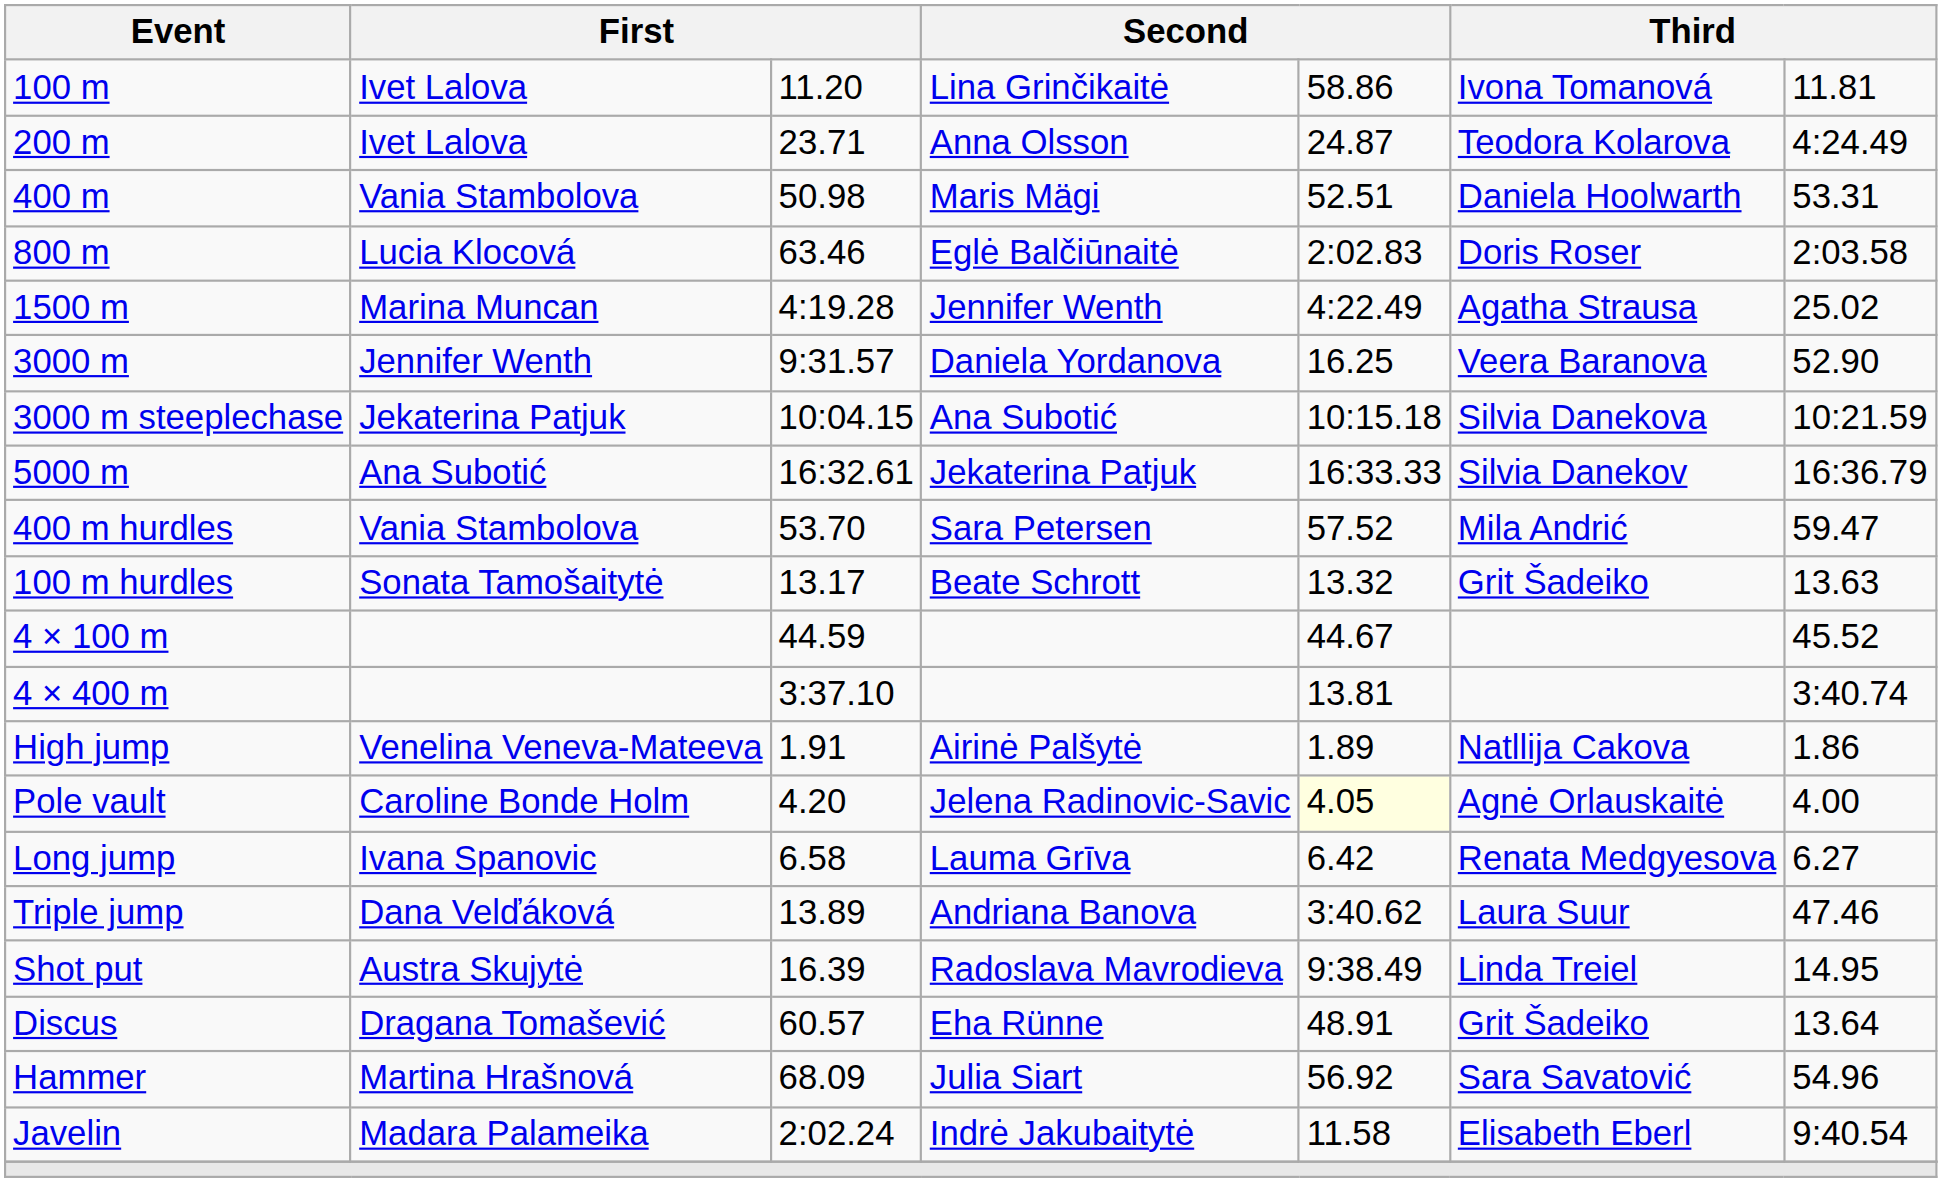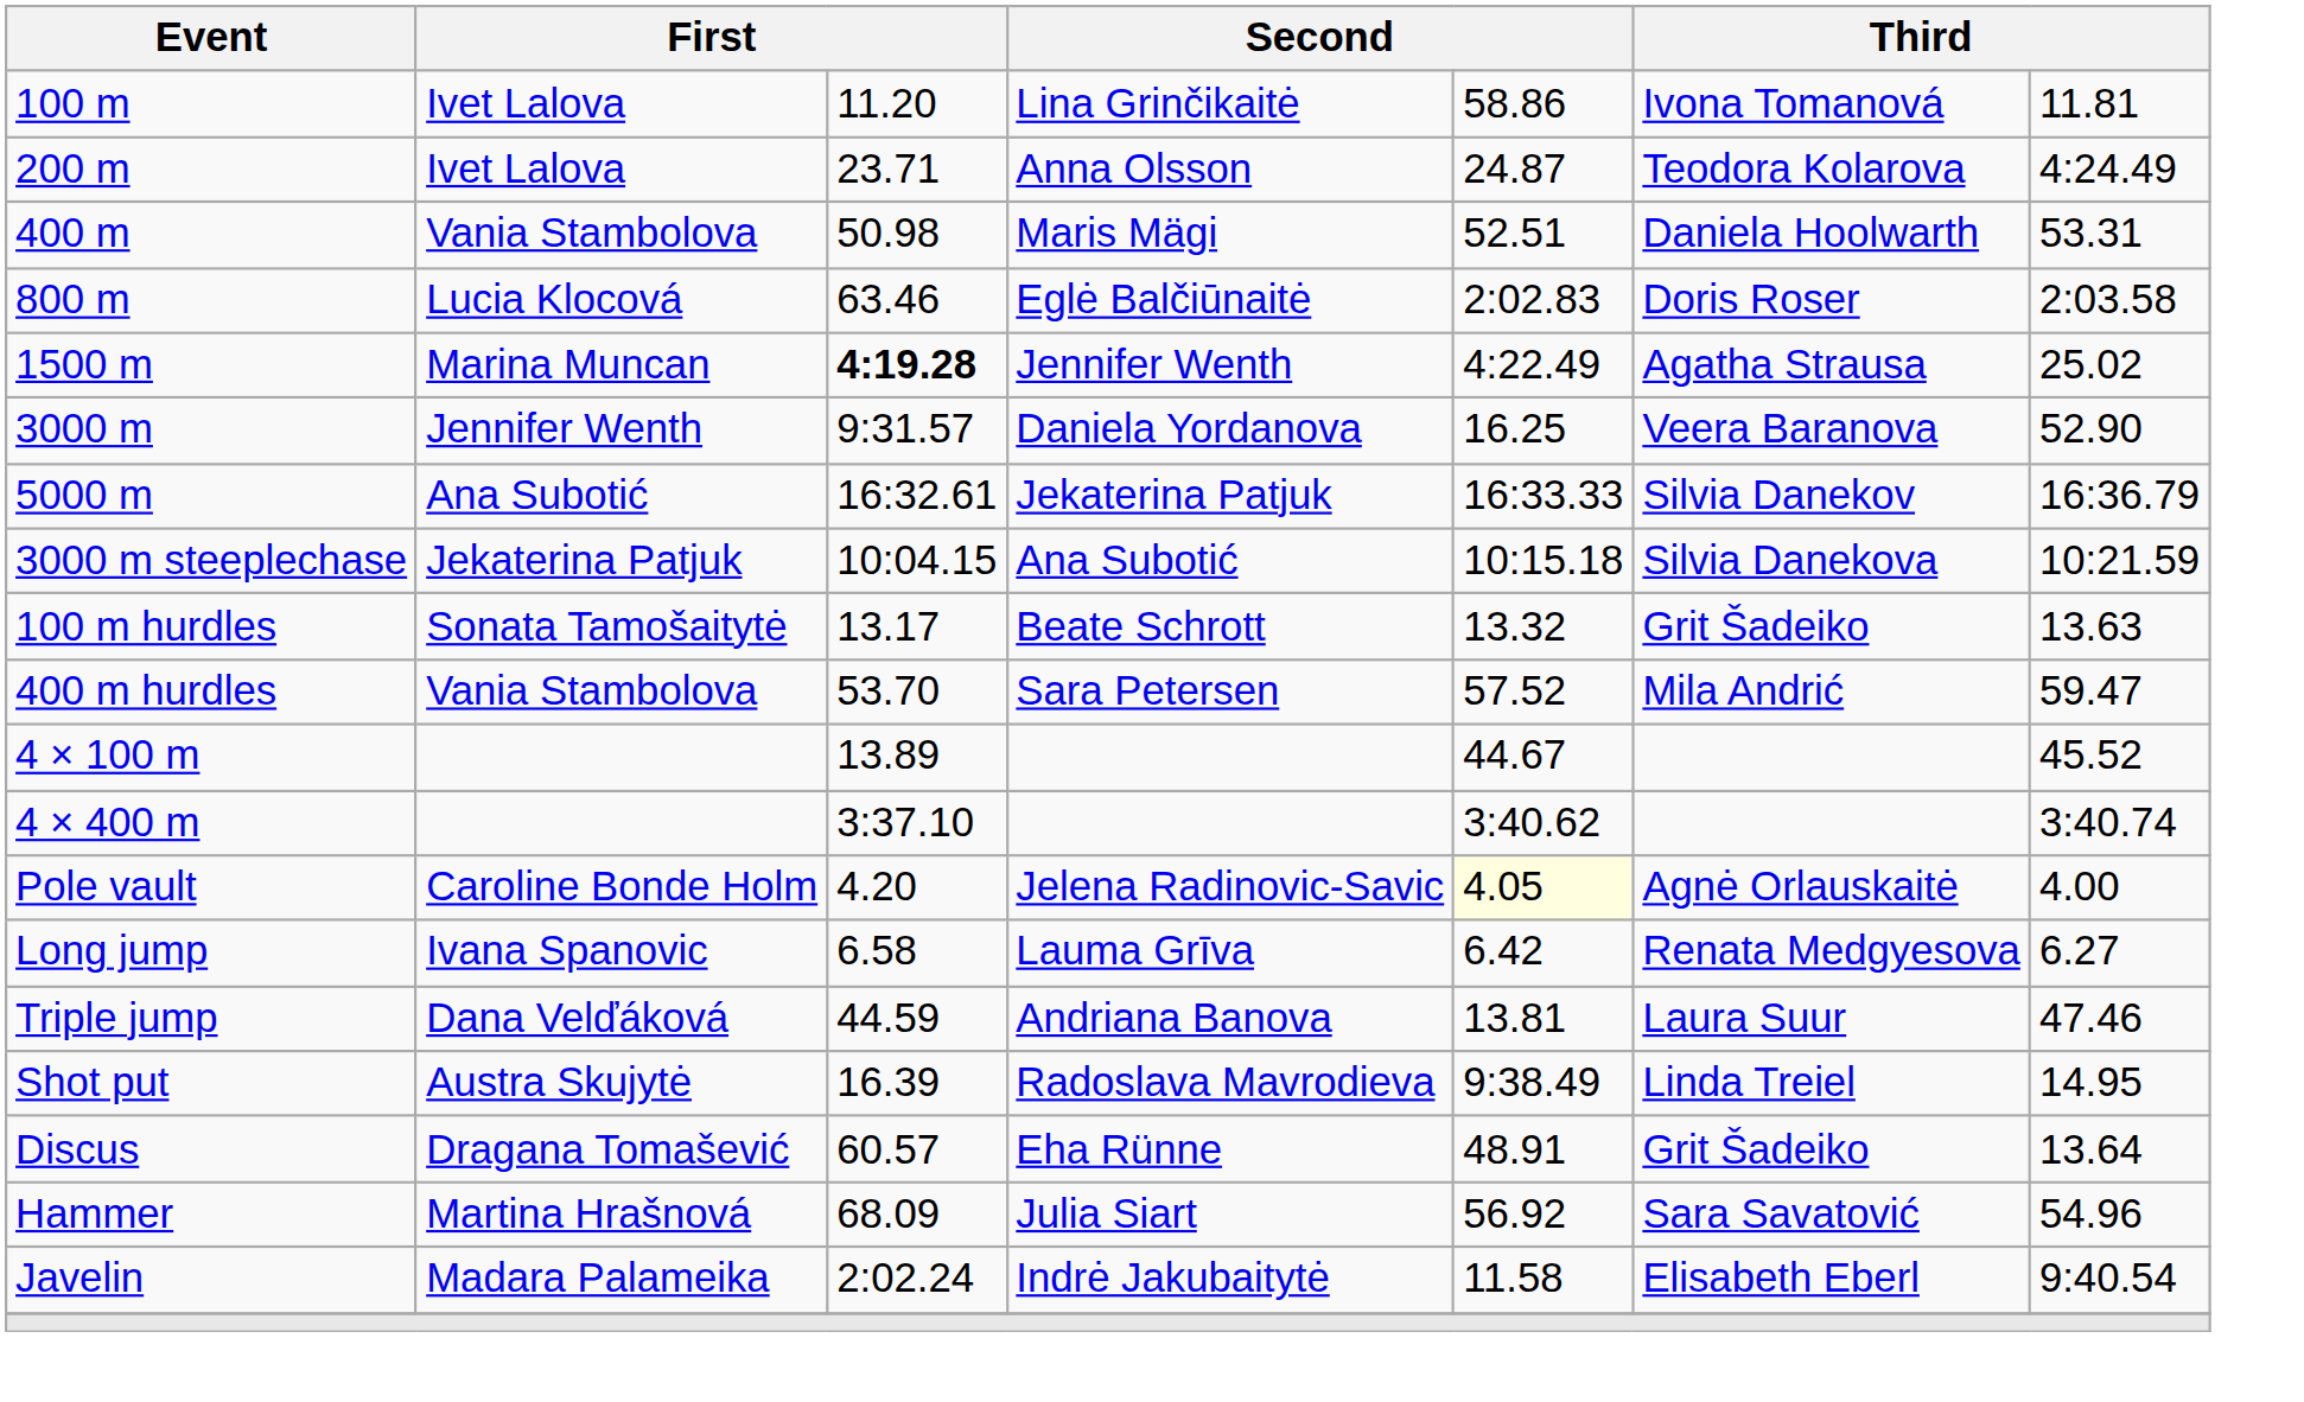1500 m | column 3: normal -> bold
rows swapped: 5000 m <-> 3000 m steeplechase
rows swapped: 100 m hurdles <-> 400 m hurdles
4 × 100 m | column 3: 44.59 -> 13.89
4 × 400 m | column 5: 13.81 -> 3:40.62
- row: High jump | Venelina Veneva-Mateeva | 1.91 | Airinė Palšytė | 1.89 | Natllija Cakova | 1.86
Triple jump | column 3: 13.89 -> 44.59
Triple jump | column 5: 3:40.62 -> 13.81
